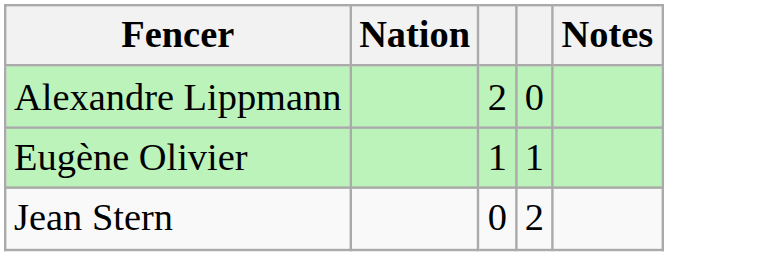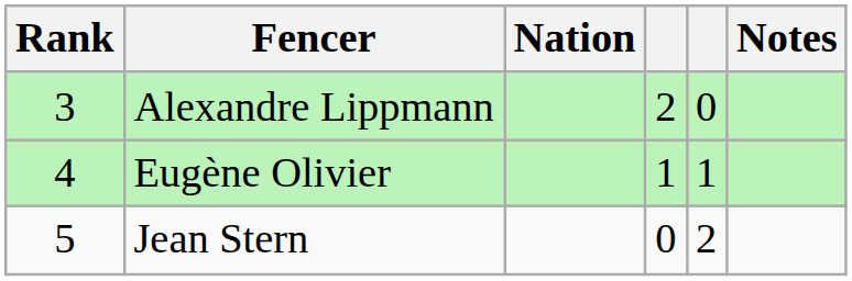+ column: Rank | 3 | 4 | 5
